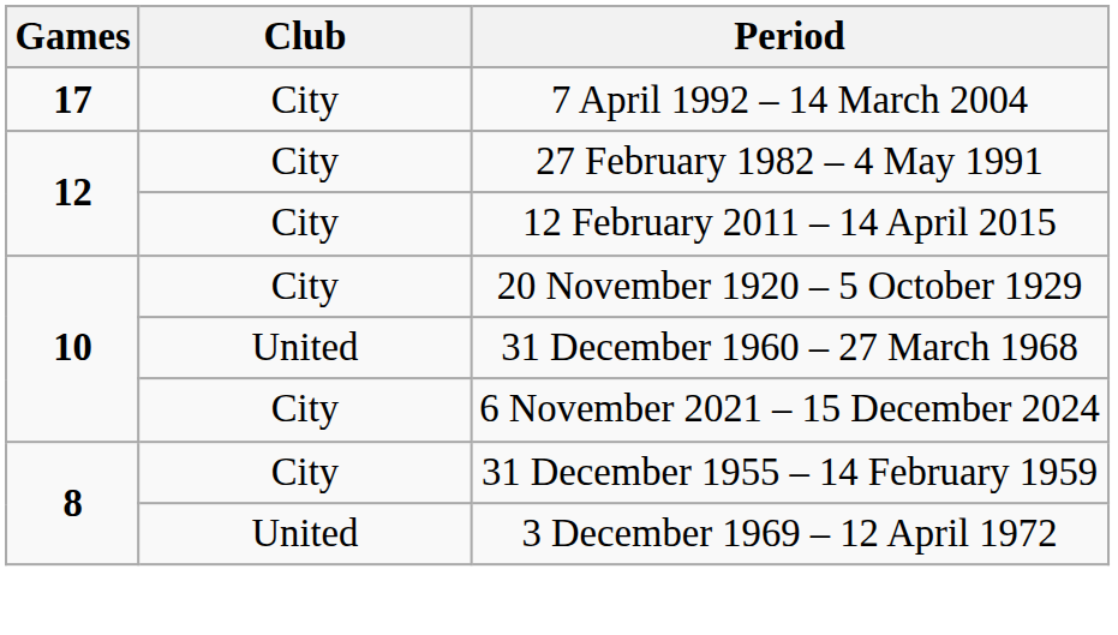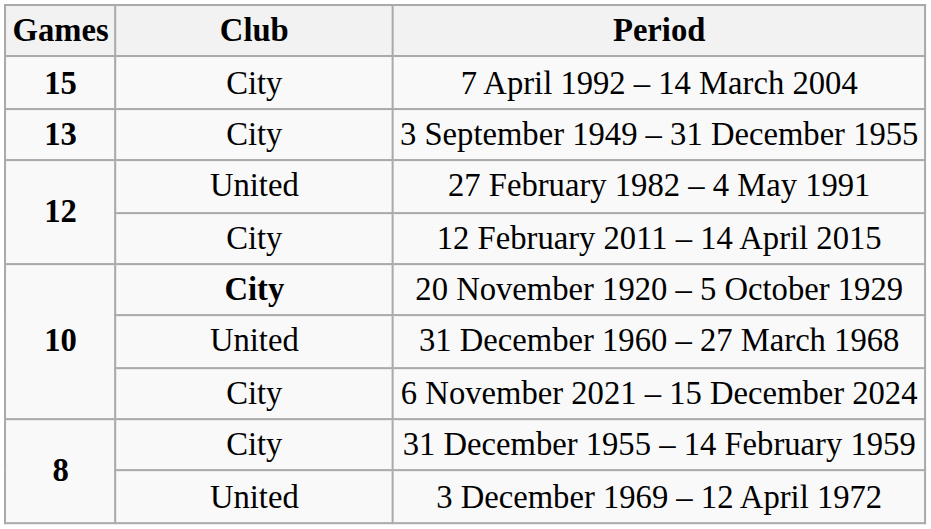7 April 1992 – 14 March 2004 | Games: 17 -> 15
+ row: 13 | City | 3 September 1949 – 31 December 1955
27 February 1982 – 4 May 1991 | Club: City -> United
20 November 1920 – 5 October 1929 | Club: normal -> bold
